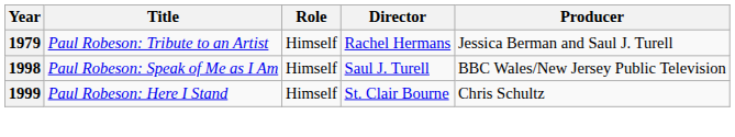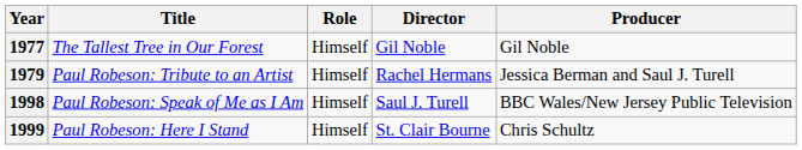+ row: 1977 | The Tallest Tree in Our Forest | Himself | Gil Noble | Gil Noble
